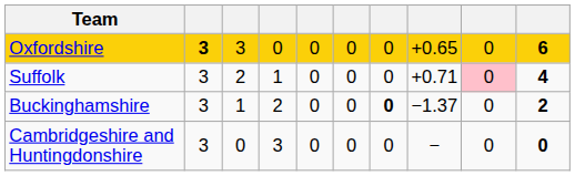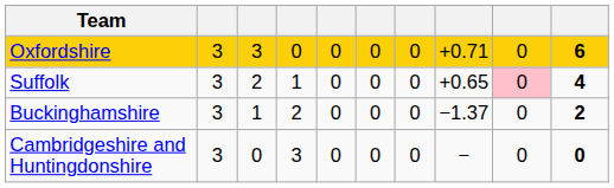Oxfordshire | column 2: bold -> normal
Oxfordshire | column 8: +0.65 -> +0.71
Suffolk | column 8: +0.71 -> +0.65
Buckinghamshire | column 7: bold -> normal
